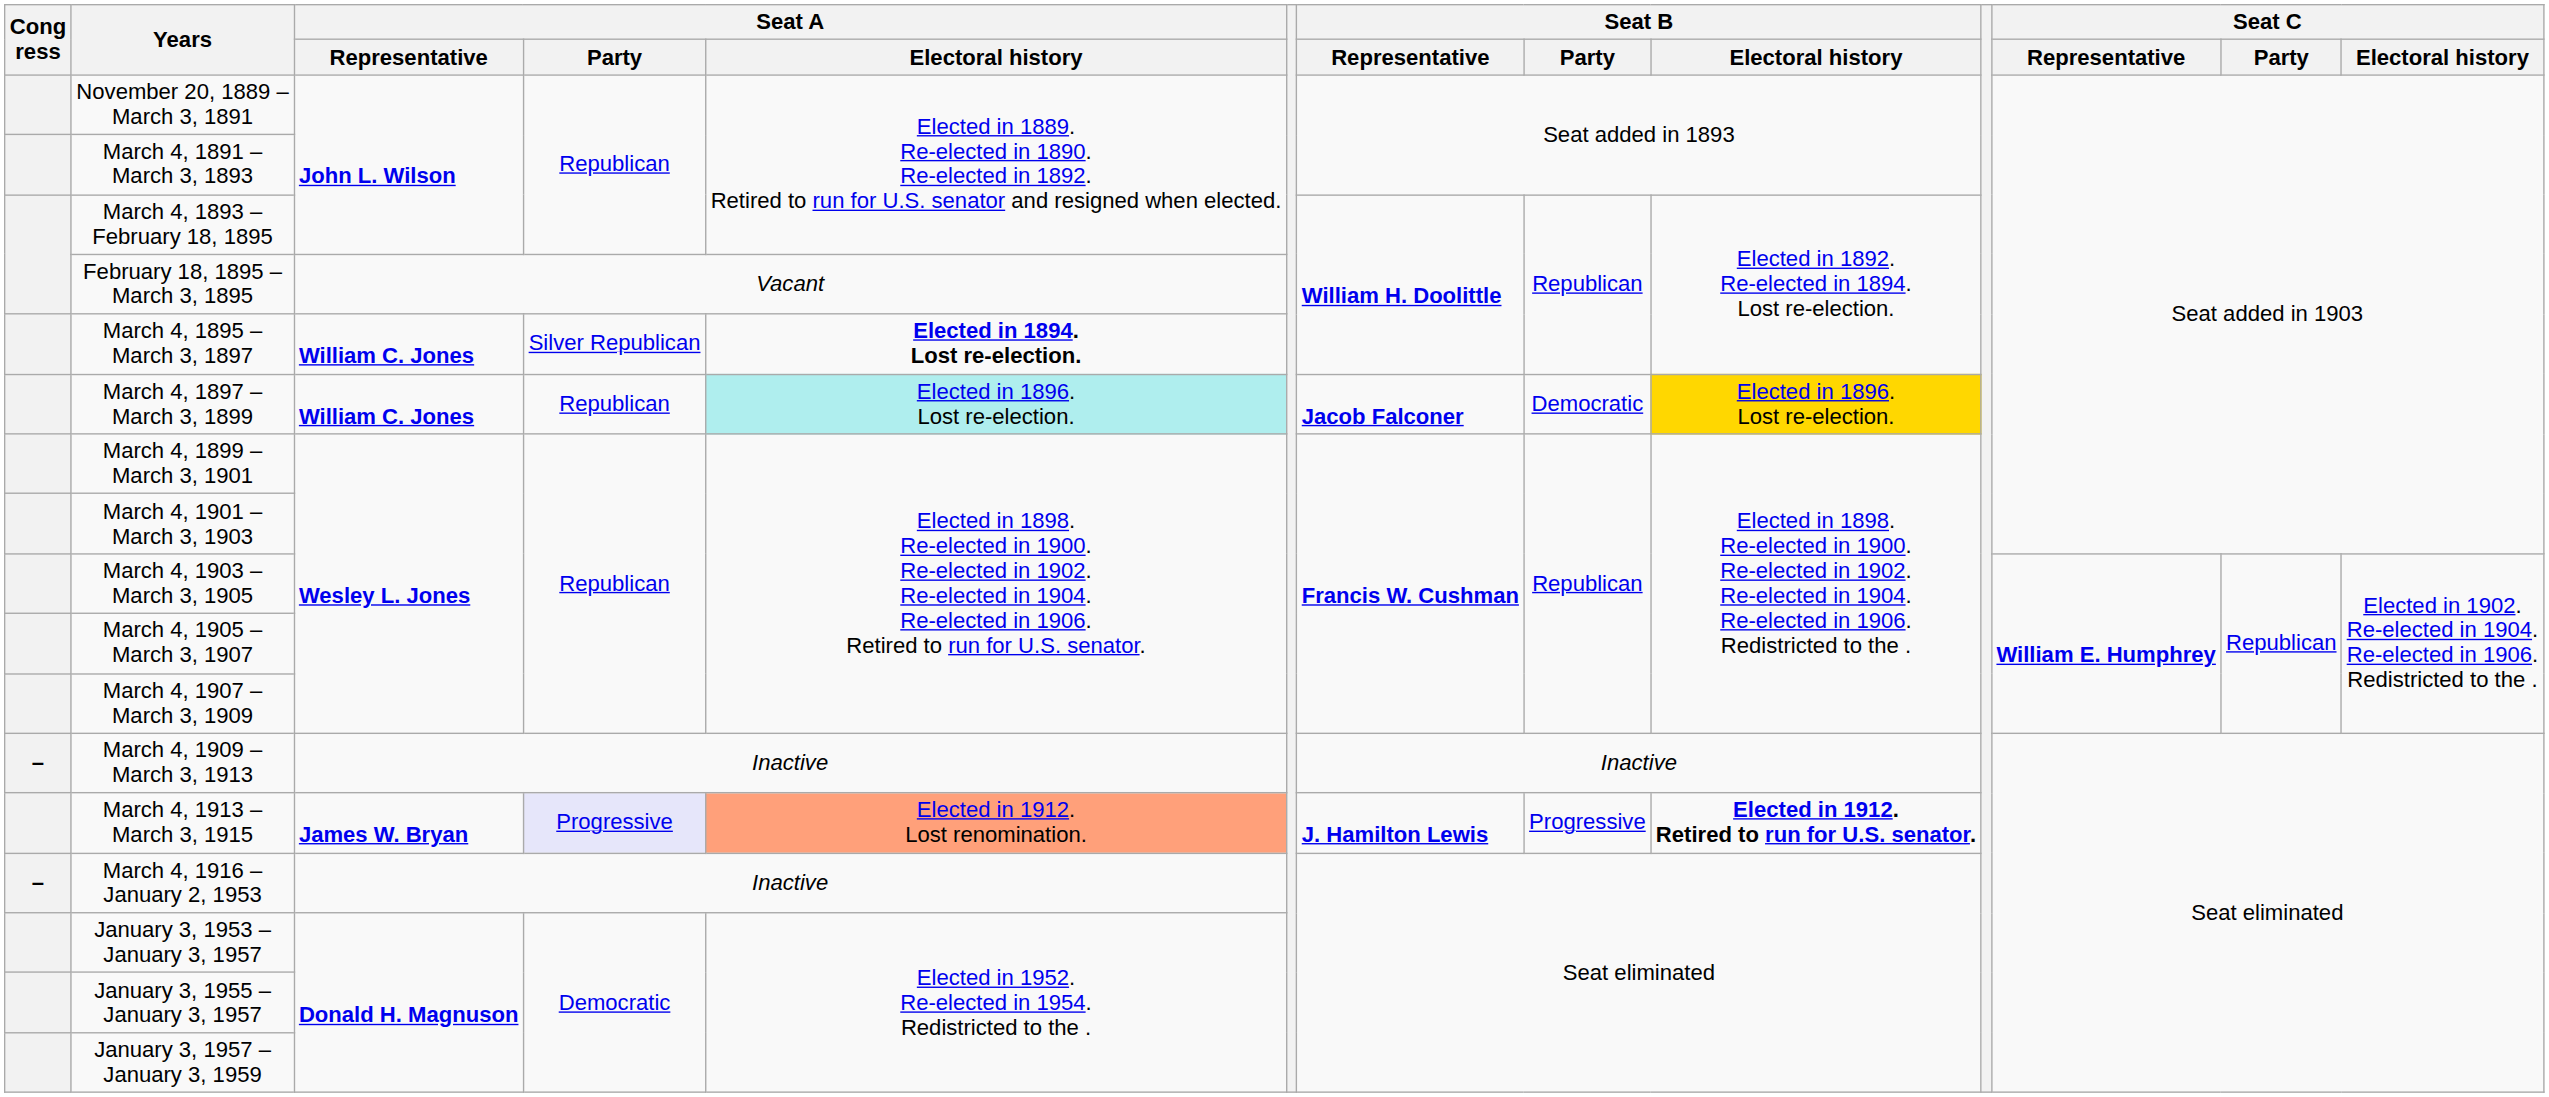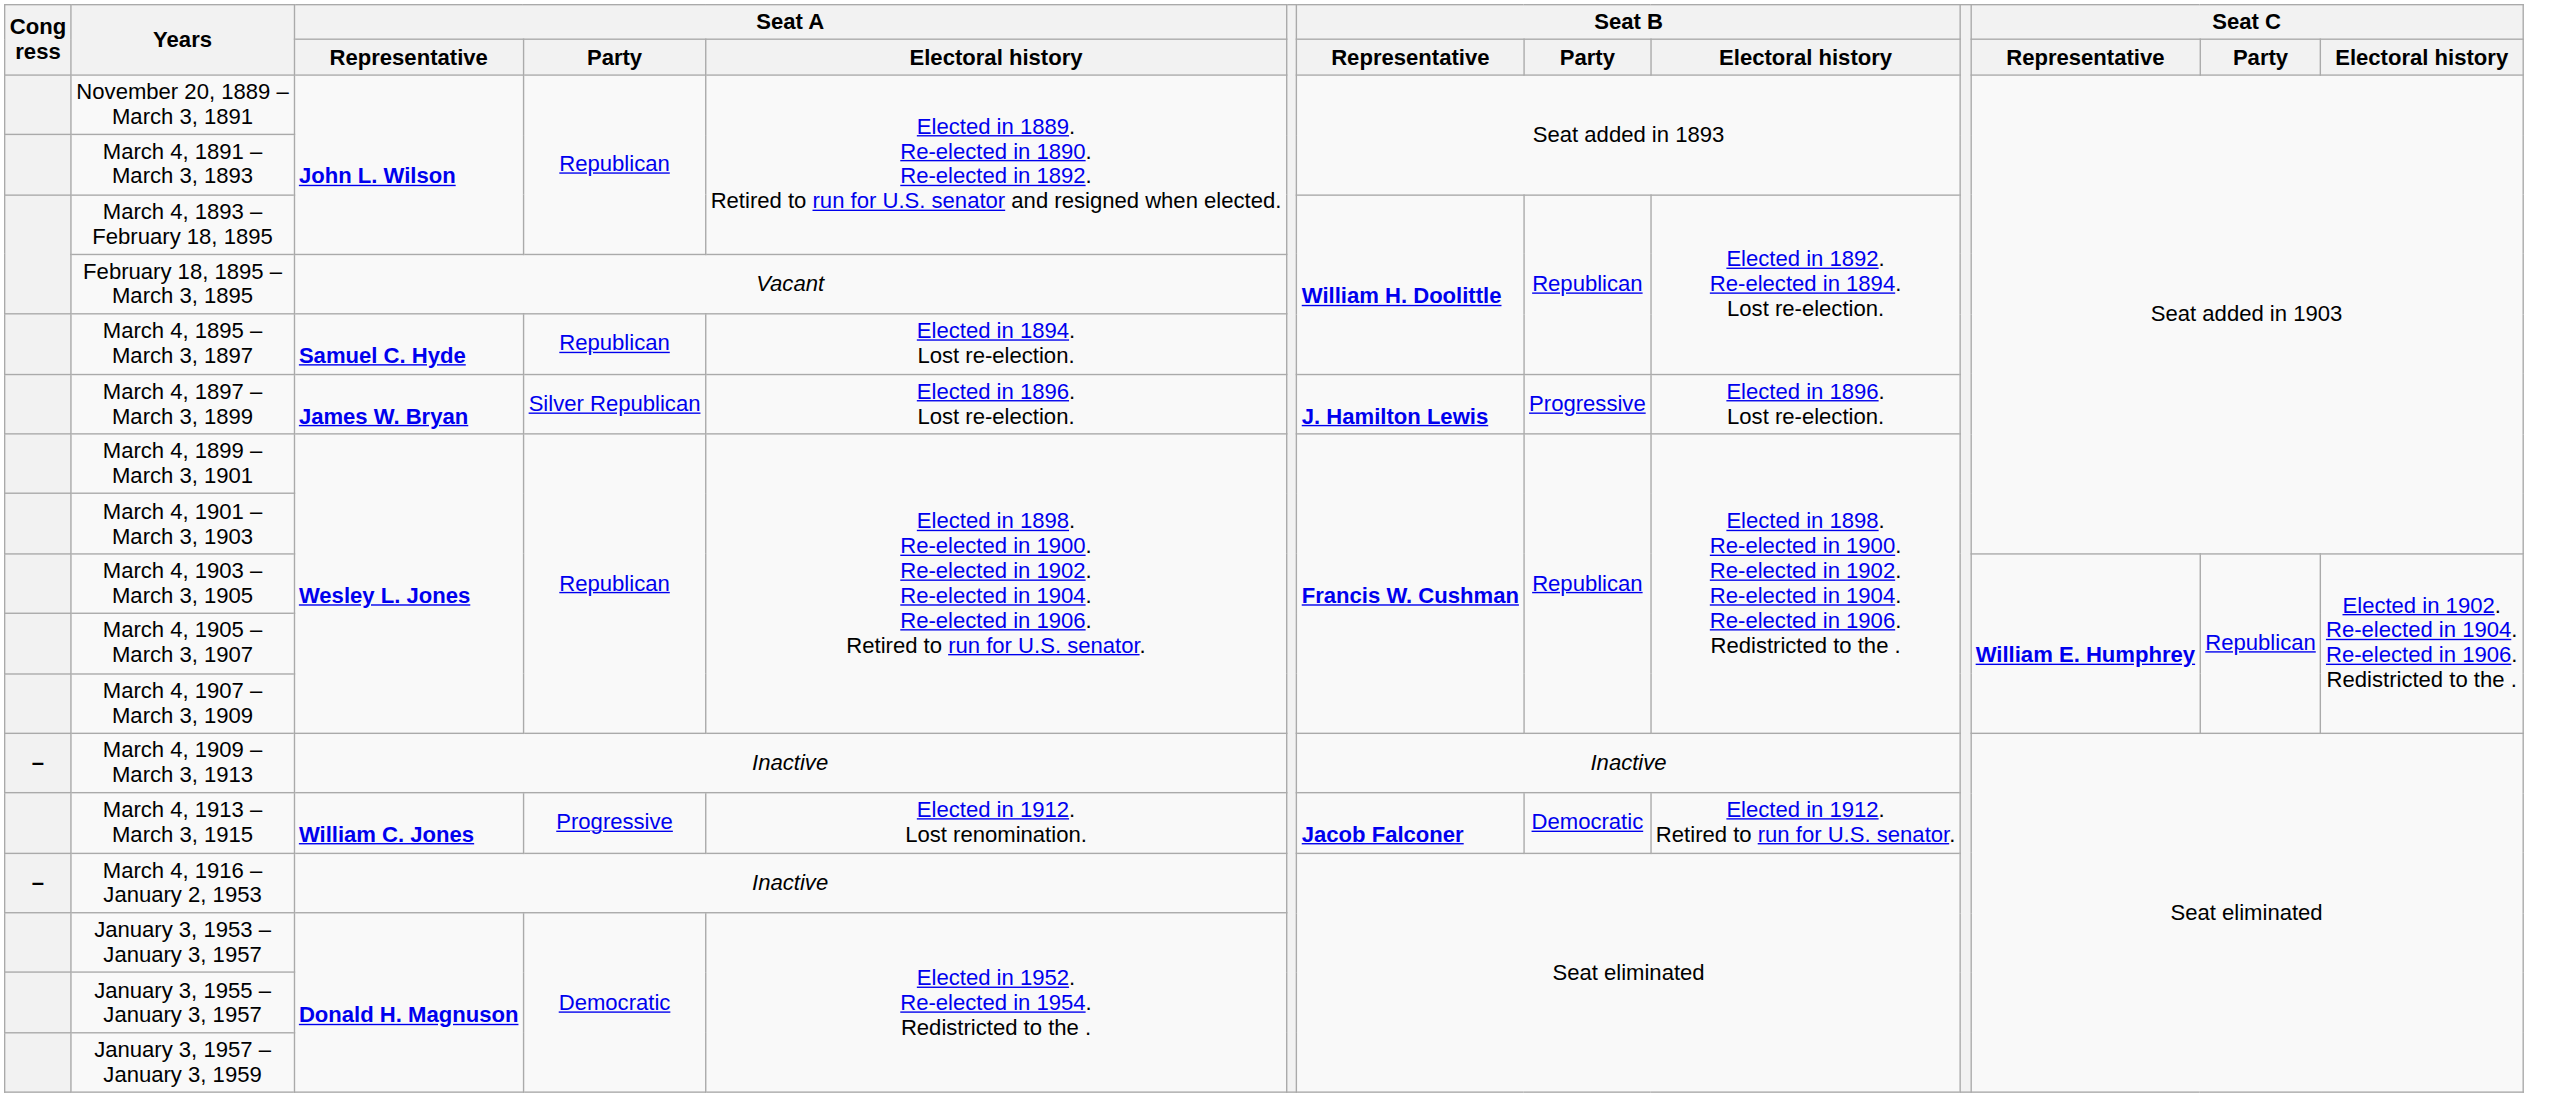March 4, 1895 – March 3, 1897 | Seat A / Representative: William C. Jones -> Samuel C. Hyde
March 4, 1895 – March 3, 1897 | Seat A / Party: Silver Republican -> Republican
March 4, 1895 – March 3, 1897 | Seat A / Electoral history: bold -> normal
March 4, 1897 – March 3, 1899 | Seat A / Representative: William C. Jones -> James W. Bryan
March 4, 1897 – March 3, 1899 | Seat A / Party: Republican -> Silver Republican
March 4, 1897 – March 3, 1899 | Seat A / Electoral history: paleturquoise background -> no background
March 4, 1897 – March 3, 1899 | Seat B / Representative: Jacob Falconer -> J. Hamilton Lewis
March 4, 1897 – March 3, 1899 | Seat B / Party: Democratic -> Progressive
March 4, 1897 – March 3, 1899 | Seat B / Electoral history: gold background -> no background
March 4, 1913 – March 3, 1915 | Seat A / Representative: James W. Bryan -> William C. Jones
March 4, 1913 – March 3, 1915 | Seat A / Party: lavender background -> no background
March 4, 1913 – March 3, 1915 | Seat A / Electoral history: lightsalmon background -> no background
March 4, 1913 – March 3, 1915 | Seat B / Representative: J. Hamilton Lewis -> Jacob Falconer
March 4, 1913 – March 3, 1915 | Seat B / Party: Progressive -> Democratic
March 4, 1913 – March 3, 1915 | Seat B / Electoral history: bold -> normal
